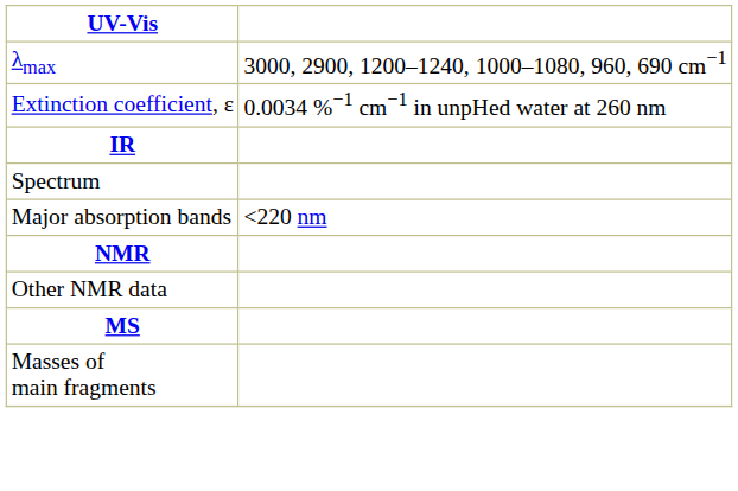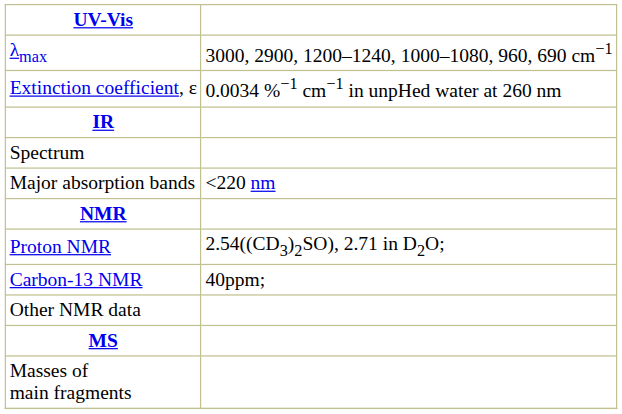+ row: Proton NMR | 2.54((CD3)2SO), 2.71 in D2O;
+ row: Carbon-13 NMR | 40ppm;
